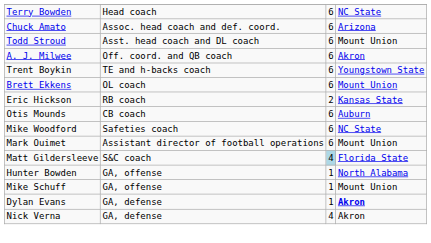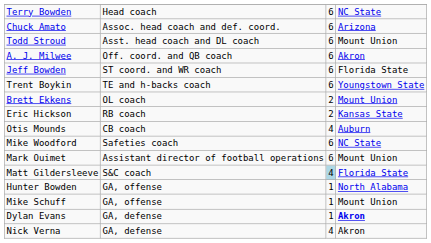+ row: Jeff Bowden | ST coord. and WR coach | 6 | Florida State
Brett Ekkens | column 3: 6 -> 2
Otis Mounds | column 3: 6 -> 4
